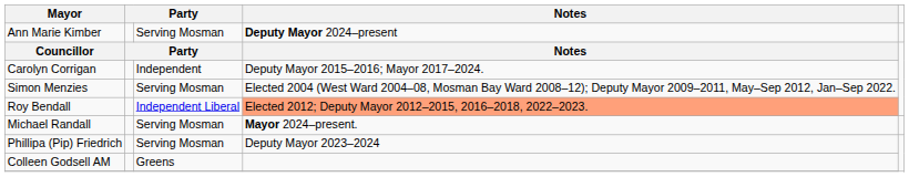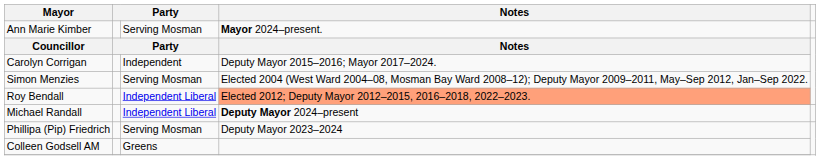Ann Marie Kimber | Notes: Deputy Mayor 2024–present -> Mayor 2024–present.
Michael Randall | column 3: Serving Mosman -> Independent Liberal
Michael Randall | Notes: Mayor 2024–present. -> Deputy Mayor 2024–present
